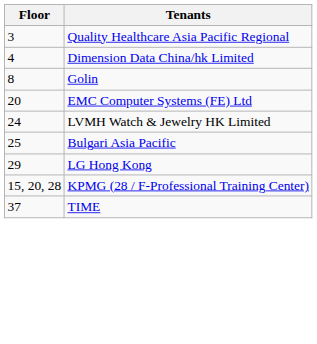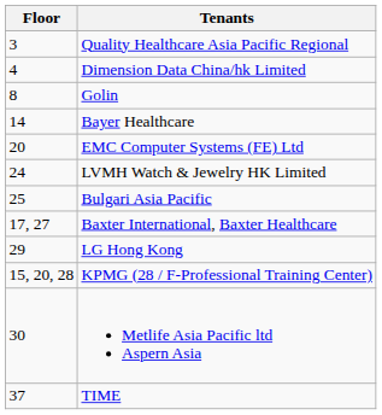+ row: 14 | Bayer Healthcare
+ row: 17, 27 | Baxter International, Baxter Healthcare
+ row: 30 | Metlife Asia Pacific ltd Aspern Asia
